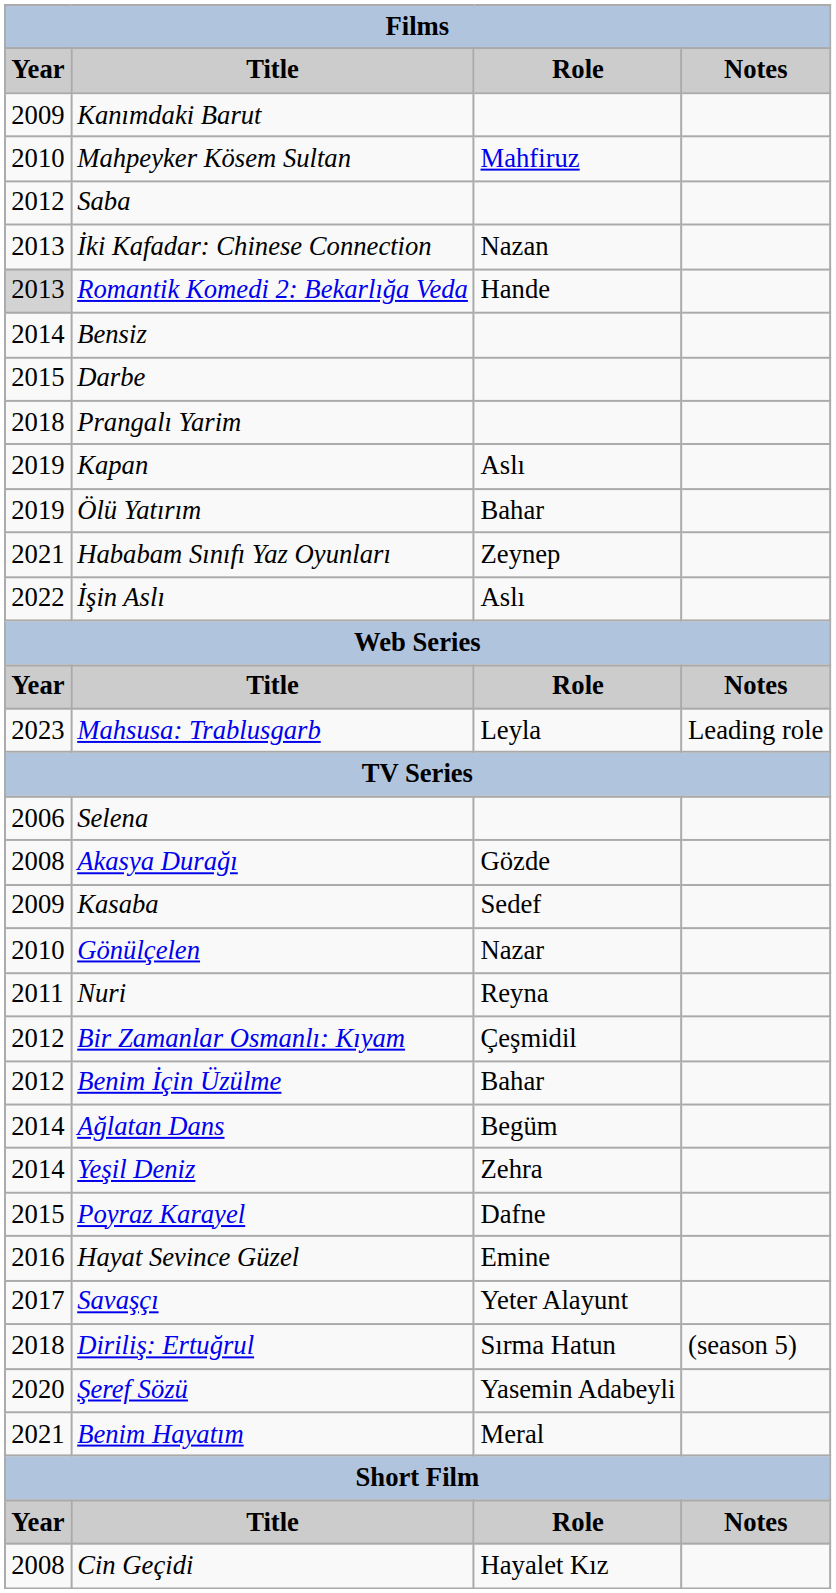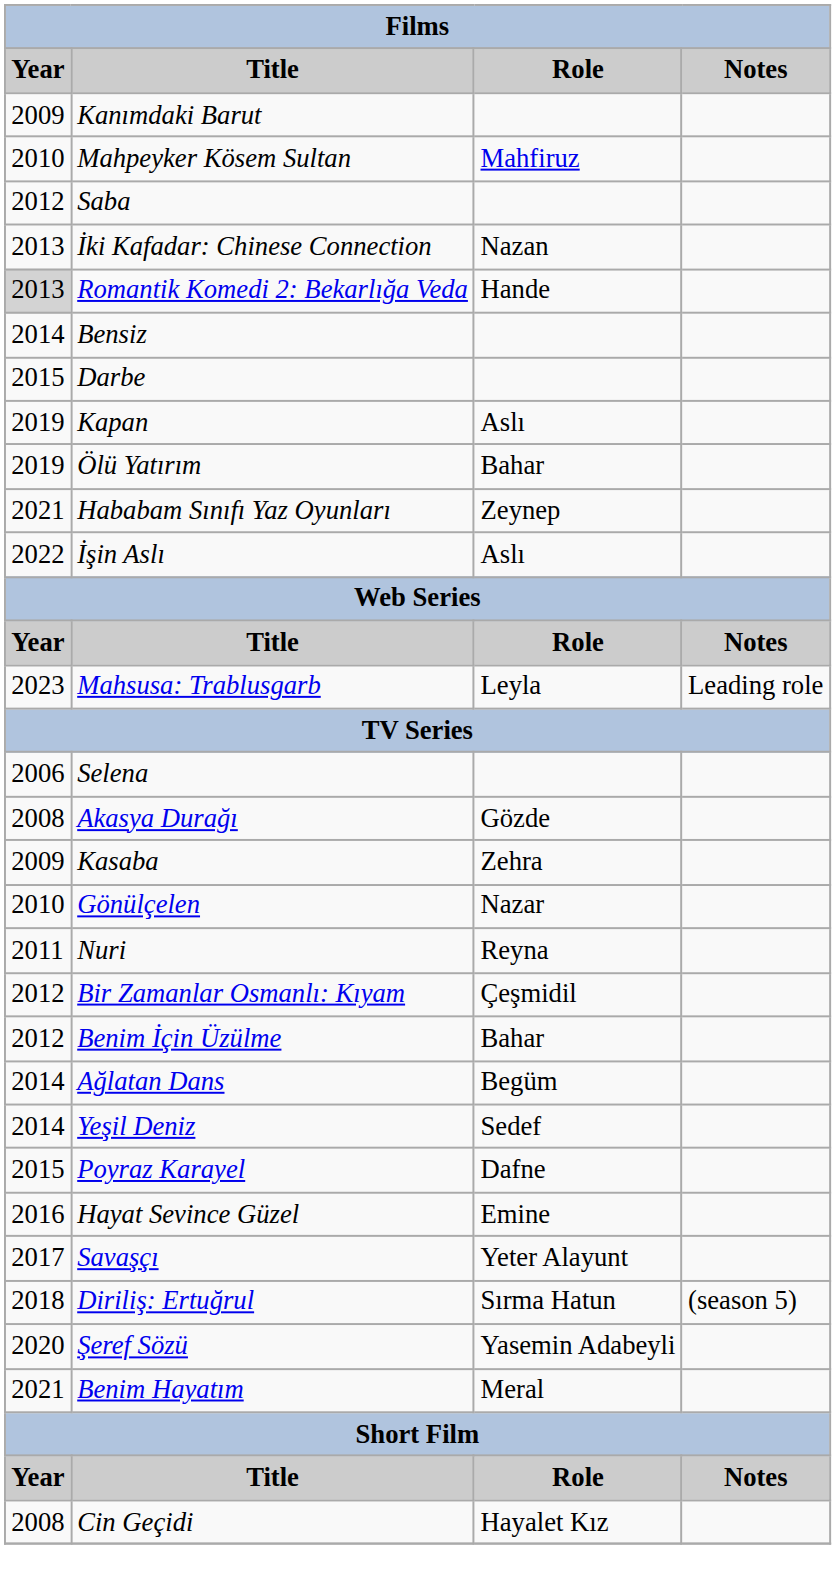- row: 2018 | Prangalı Yarim
Kasaba | Role: Sedef -> Zehra
Yeşil Deniz | Role: Zehra -> Sedef
